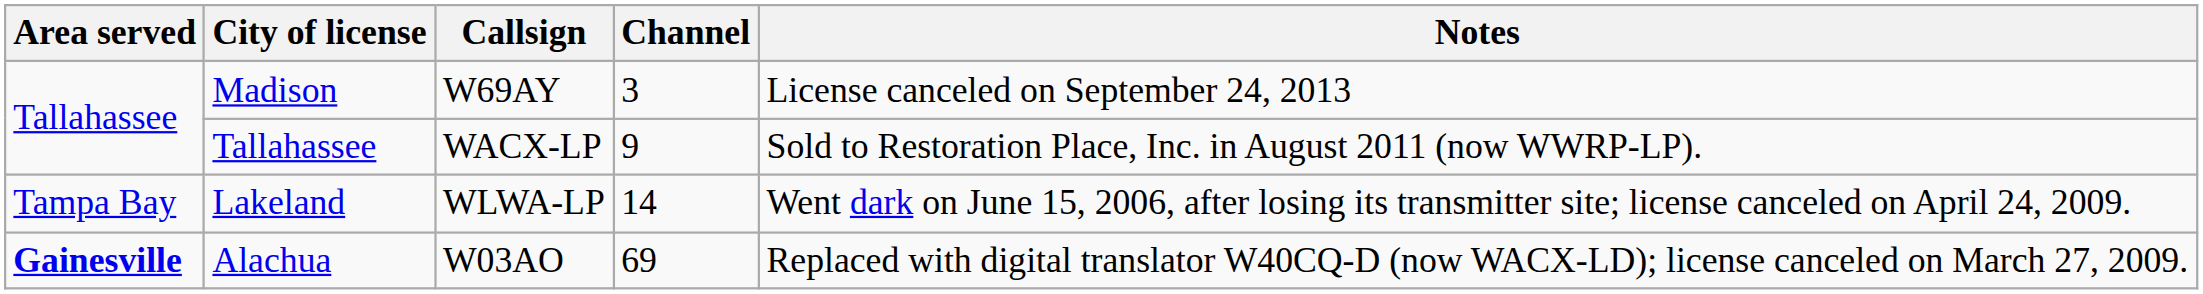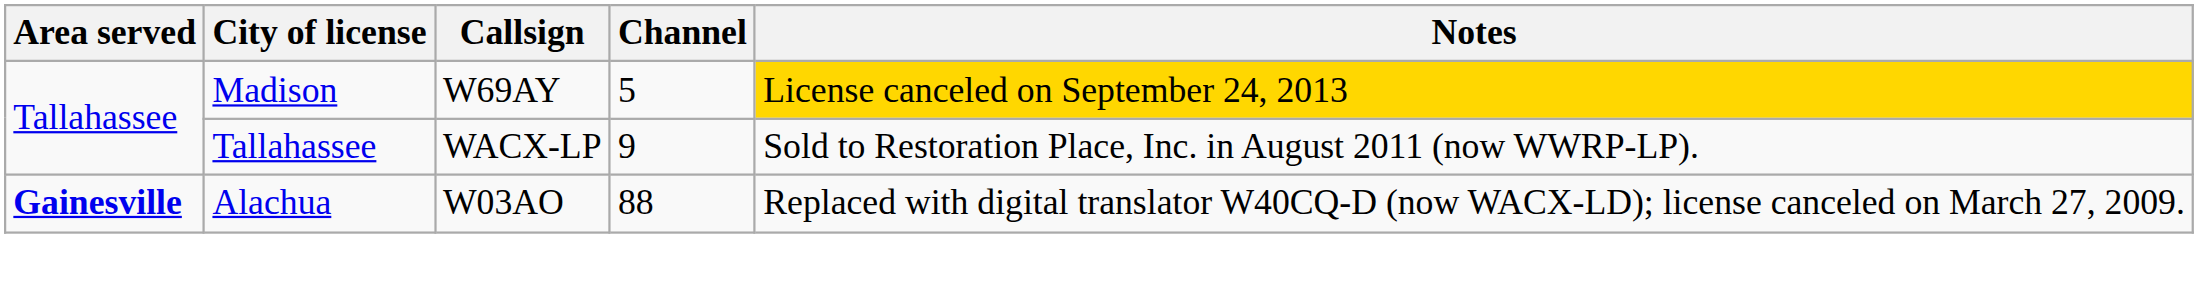Madison | Channel: 3 -> 5
Madison | Notes: no background -> gold background
- row: Tampa Bay | Lakeland | WLWA-LP | 14 | Went dark on June 15, 2006, after losing its transmitter site; license canceled on April 24, 2009.
Alachua | Channel: 69 -> 88
